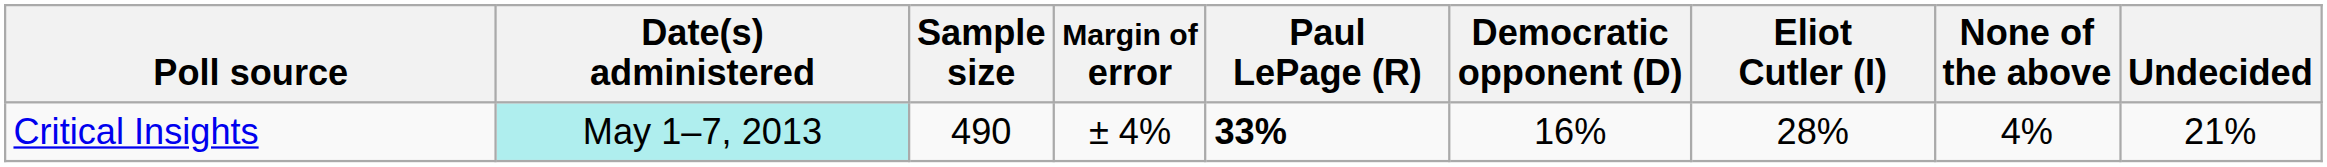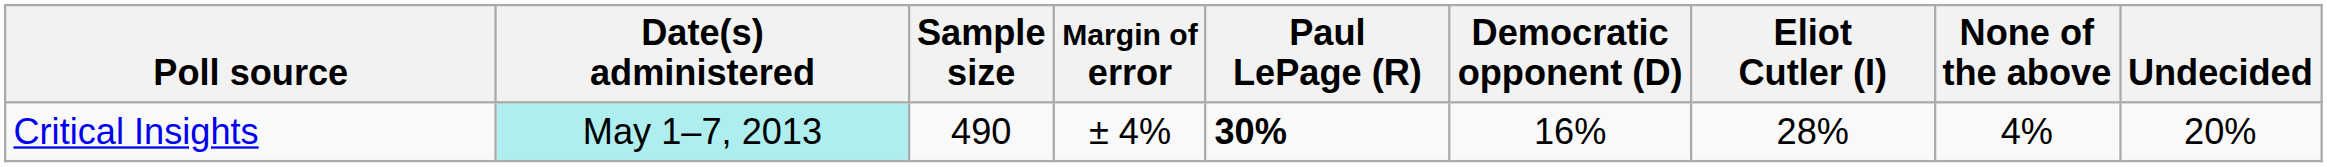Critical Insights | Paul LePage (R): 33% -> 30%
Critical Insights | Undecided: 21% -> 20%
